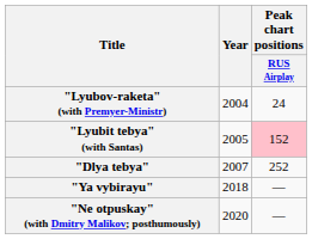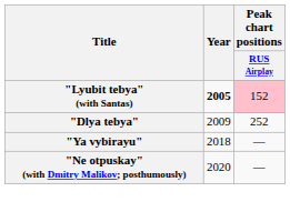- row: "Lyubov-raketa" (with Premyer-Ministr) | 2004 | 24
"Lyubit tebya" (with Santas) | Year: normal -> bold
"Dlya tebya" | Year: 2007 -> 2009
